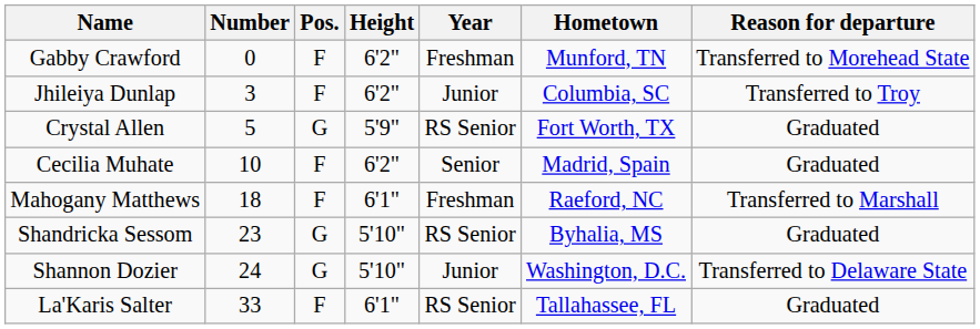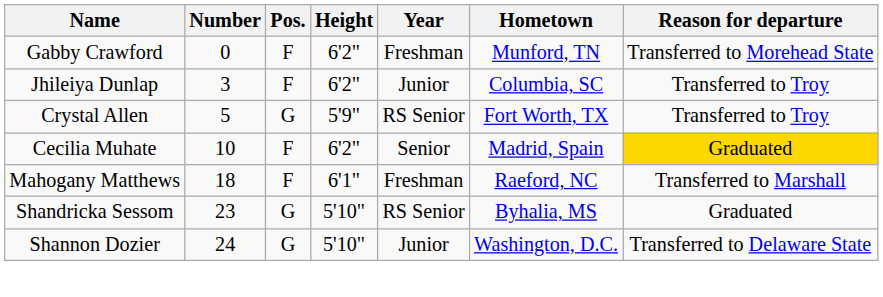Crystal Allen | Reason for departure: Graduated -> Transferred to Troy
Cecilia Muhate | Reason for departure: no background -> gold background
- row: La'Karis Salter | 33 | F | 6'1" | RS Senior | Tallahassee, FL | Graduated
